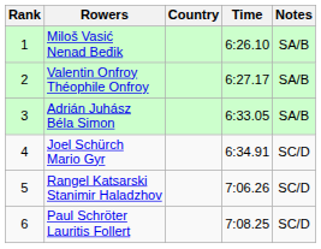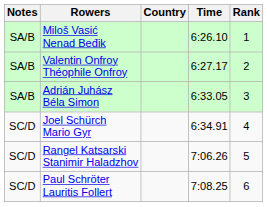columns swapped: Rank <-> Notes
